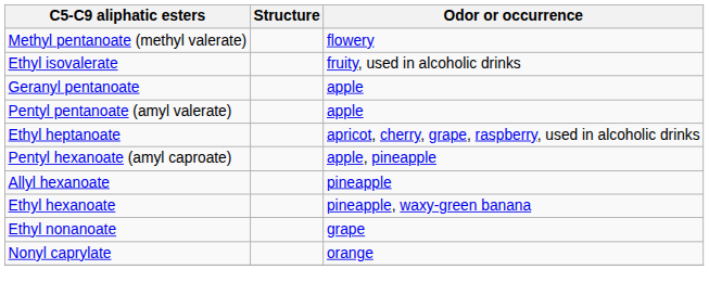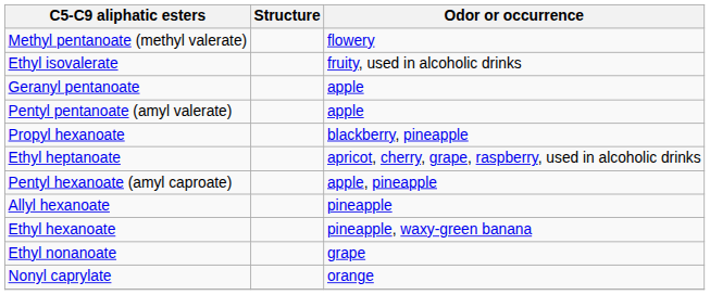+ row: Propyl hexanoate | blackberry, pineapple
